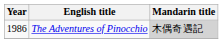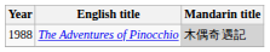The Adventures of Pinocchio | Year: 1986 -> 1988
